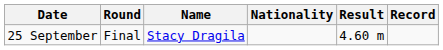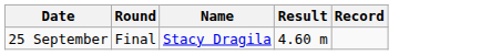- column: Nationality
